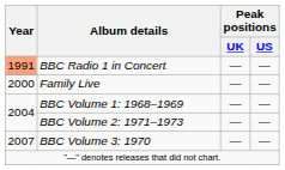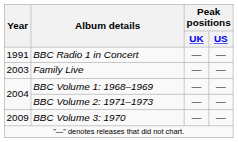BBC Radio 1 in Concert | Year: lightsalmon background -> no background
Family Live | Year: 2000 -> 2003
BBC Volume 3: 1970 | Year: 2007 -> 2009
